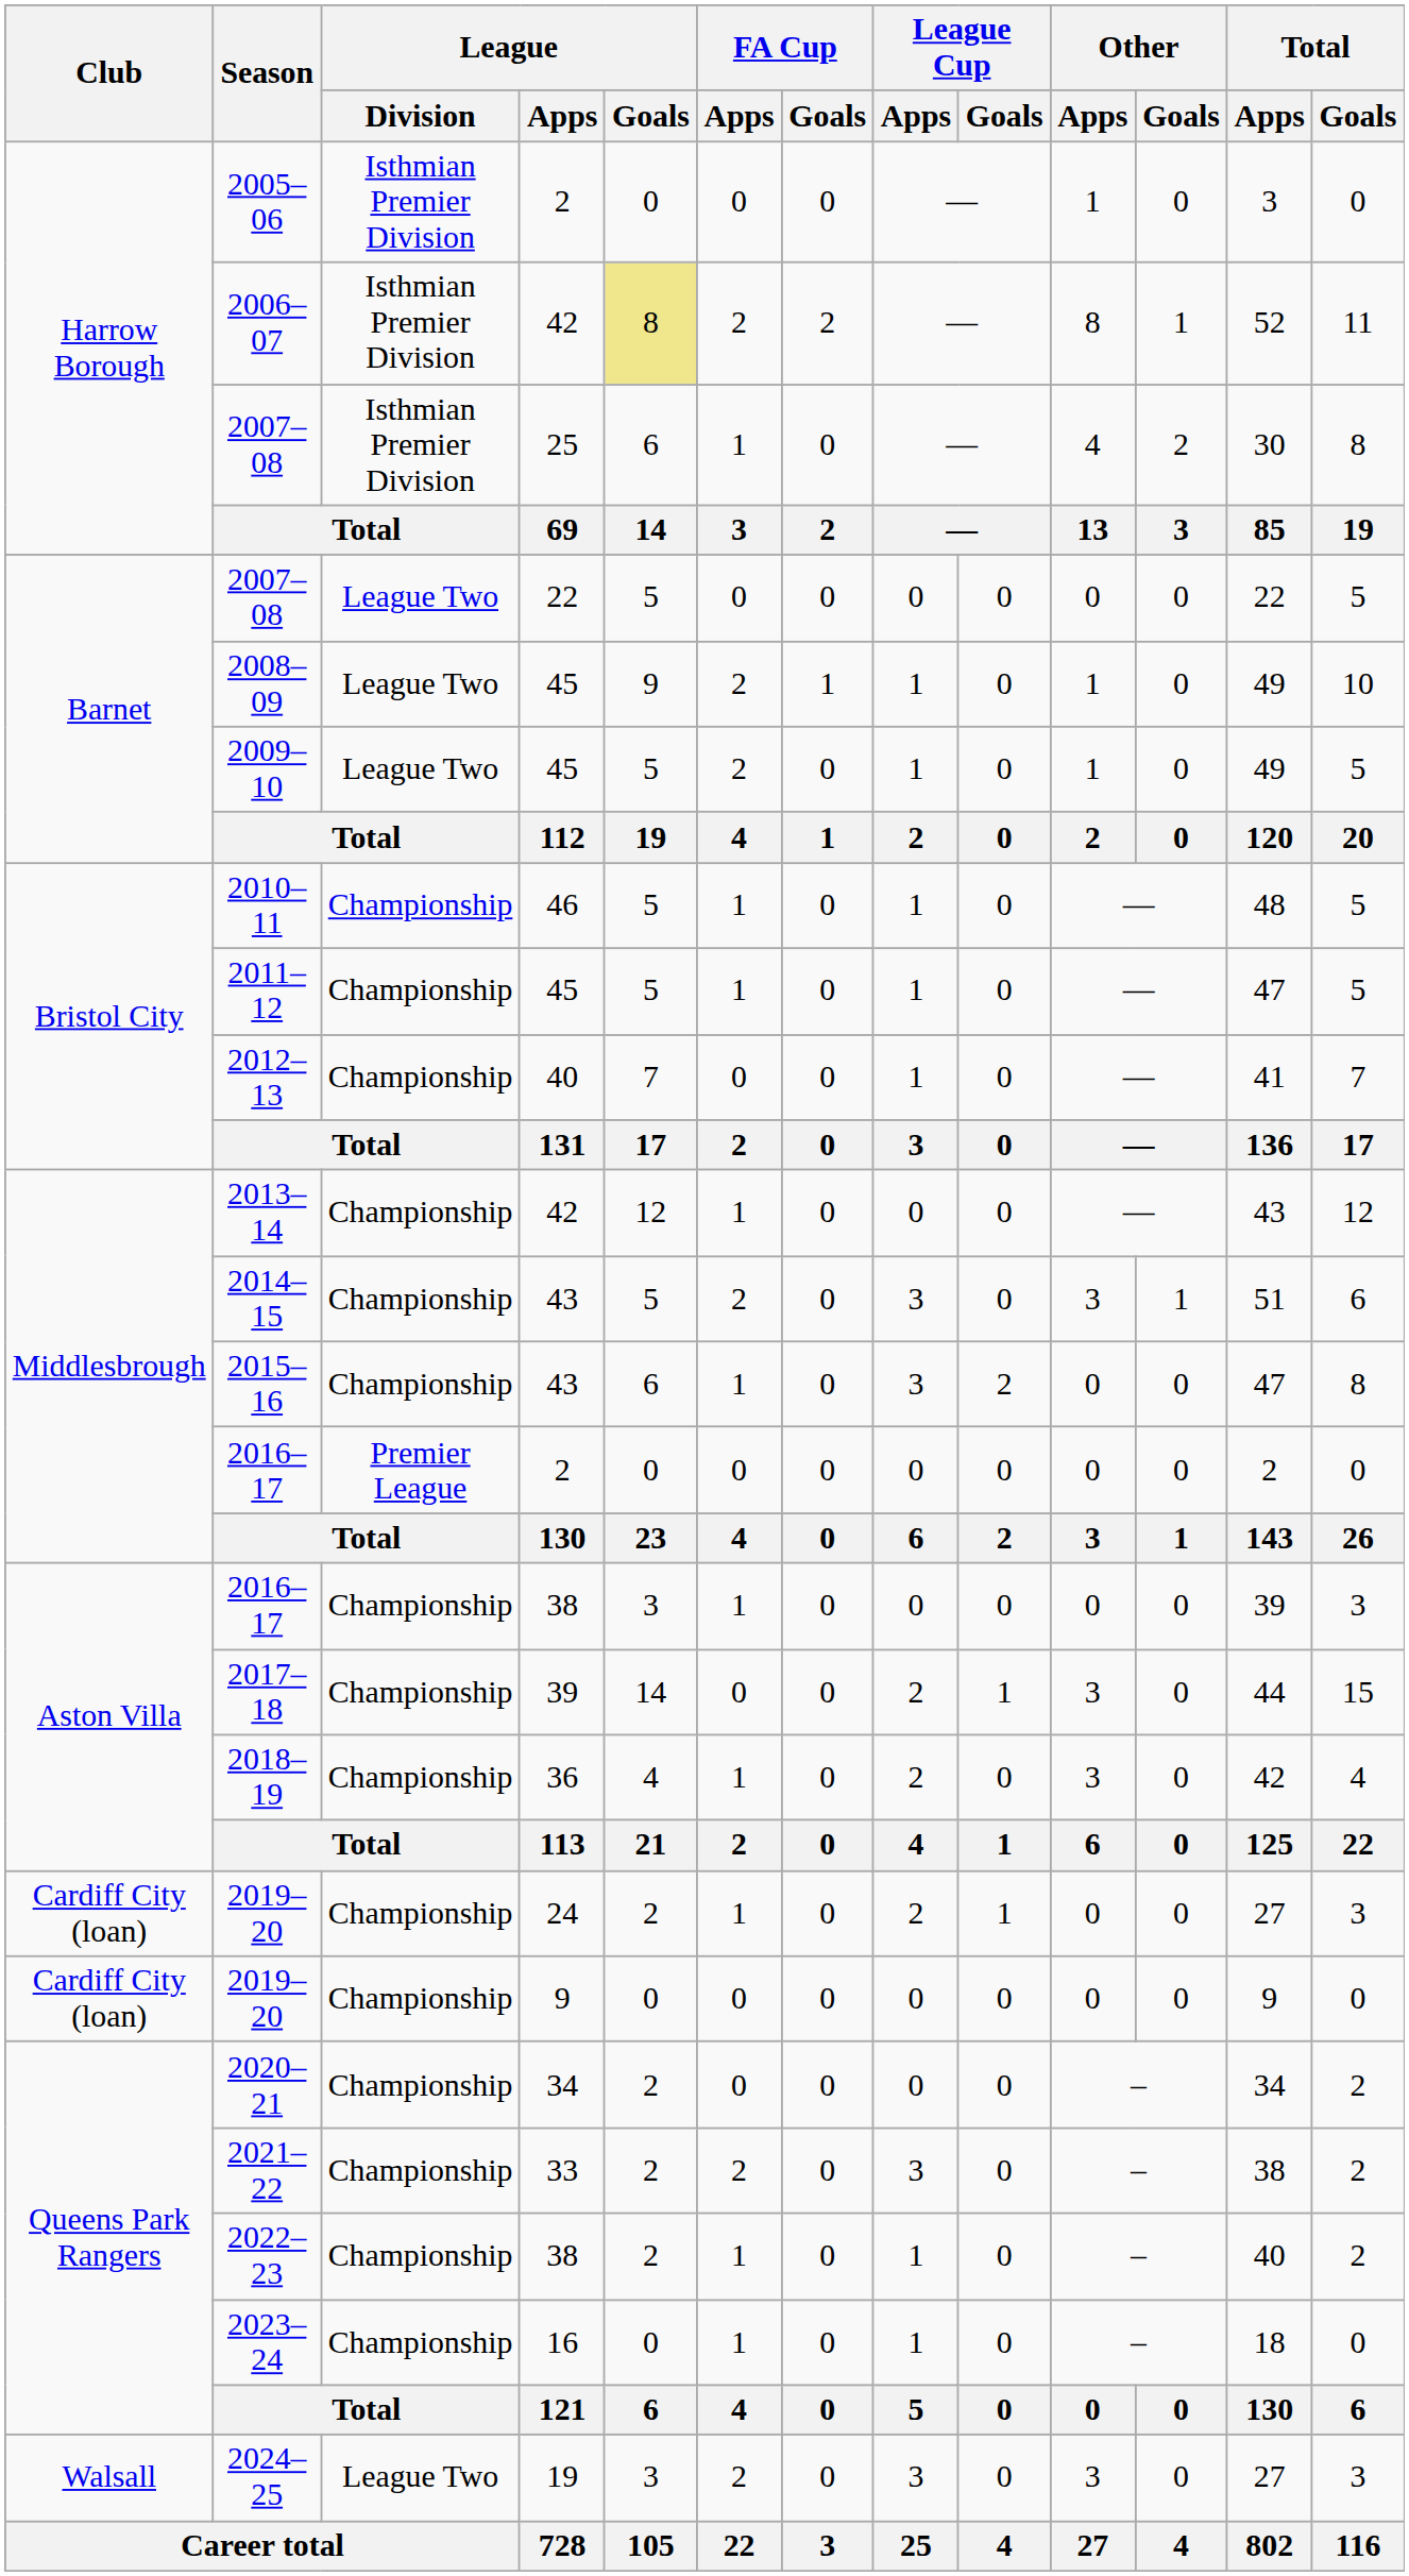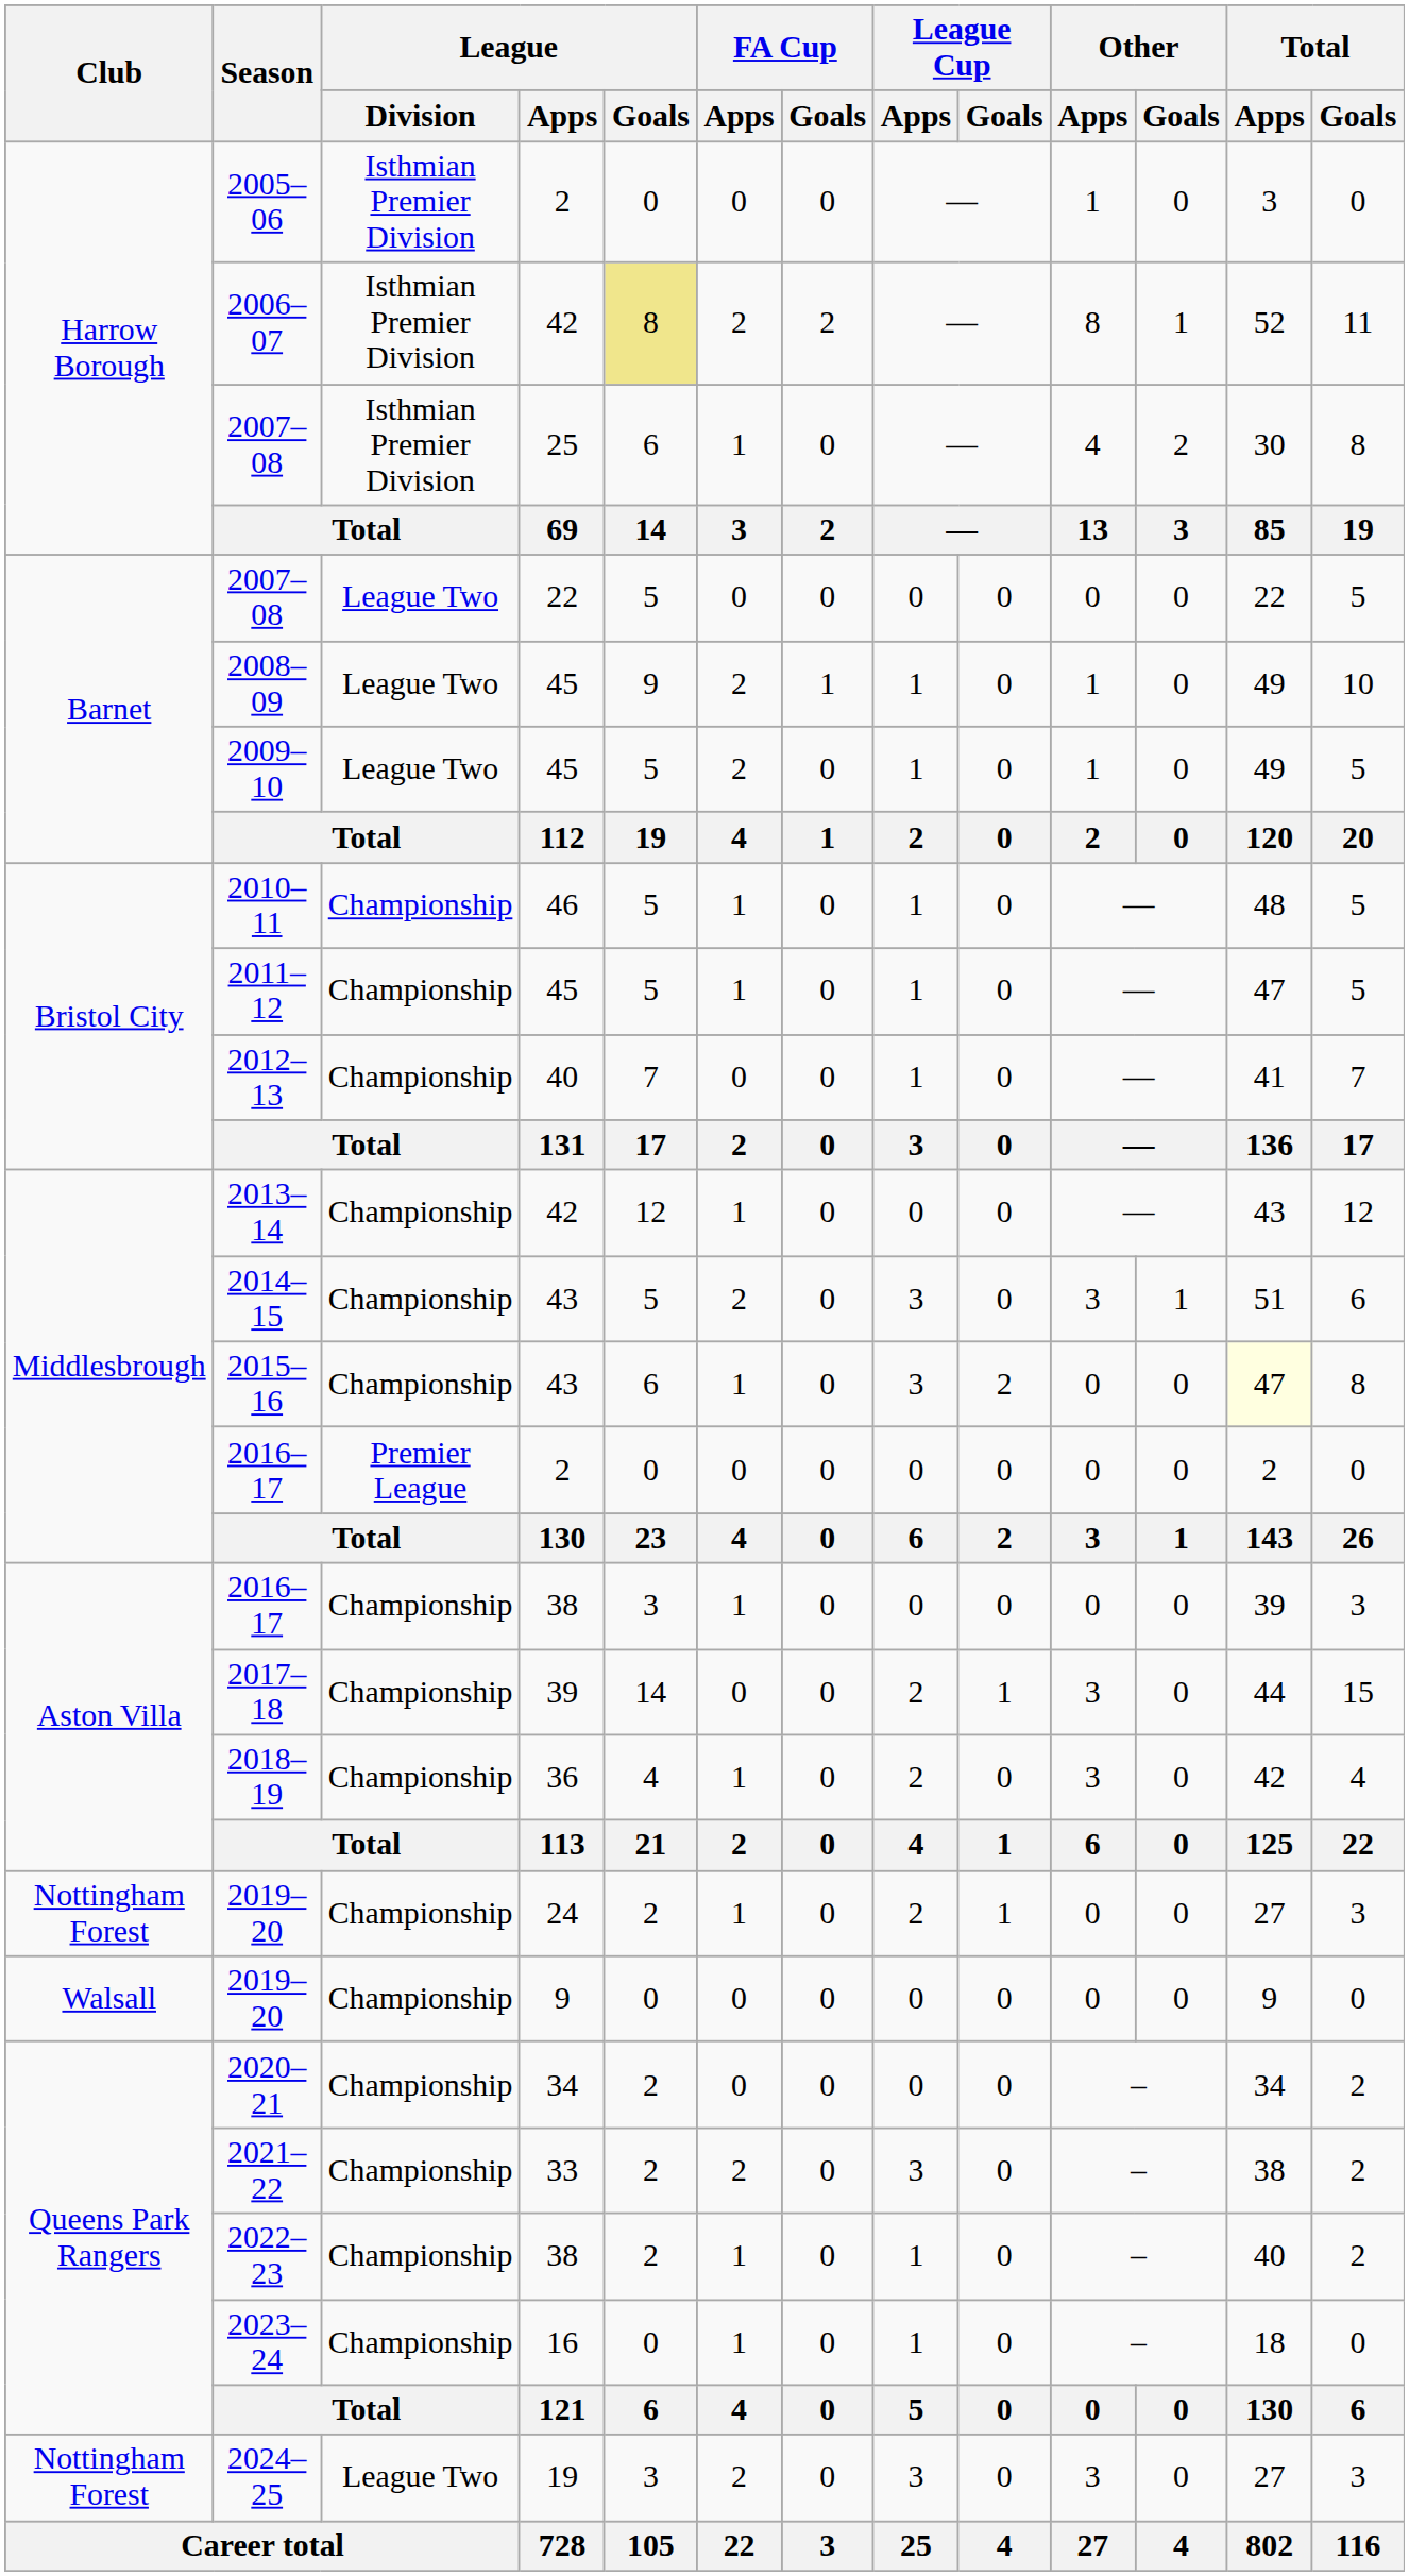2015–16 | Total / Apps: no background -> lightyellow background
2019–20 / 24 | Club: Cardiff City (loan) -> Nottingham Forest
2019–20 / 9 | Club: Cardiff City (loan) -> Walsall
2024–25 | Club: Walsall -> Nottingham Forest
